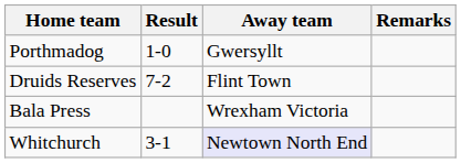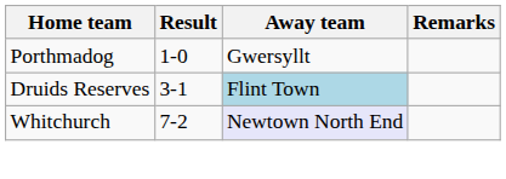Druids Reserves | Result: 7-2 -> 3-1
Druids Reserves | Away team: no background -> lightblue background
- row: Bala Press | Wrexham Victoria
Whitchurch | Result: 3-1 -> 7-2
